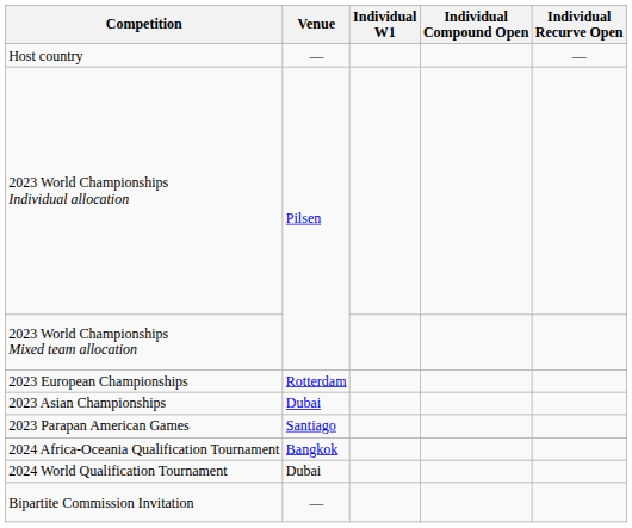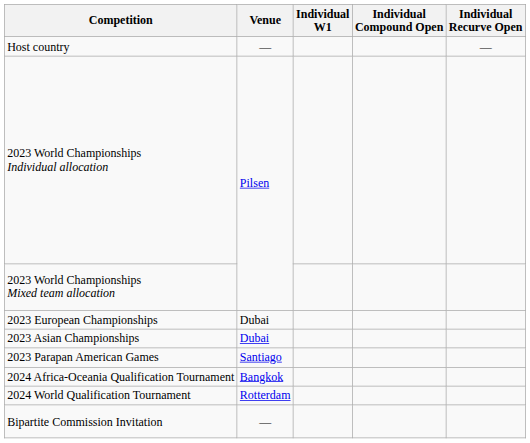2023 European Championships | Venue: Rotterdam -> Dubai
2024 World Qualification Tournament | Venue: Dubai -> Rotterdam
